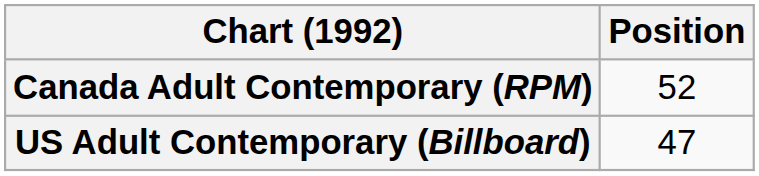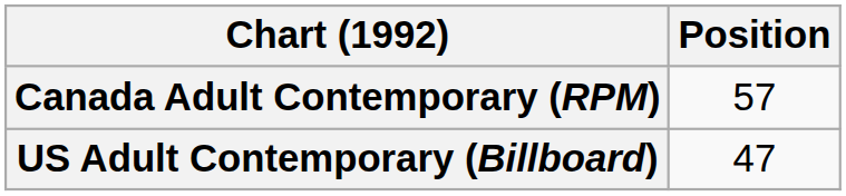Canada Adult Contemporary (RPM) | Position: 52 -> 57
